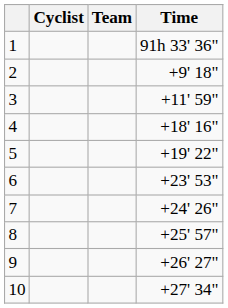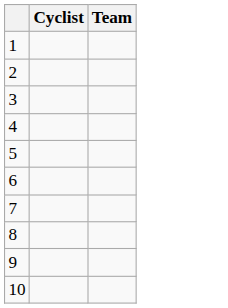- column: Time | 91h 33' 36" | +9' 18" | +11' 59" | +18' 16" | +19' 22" | +23' 53" | +24' 26" | +25' 57" | +26' 27" | +27' 34"
